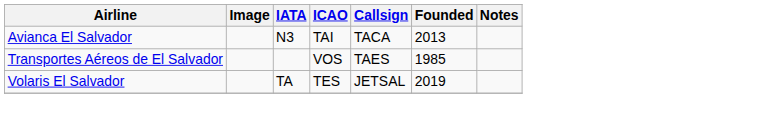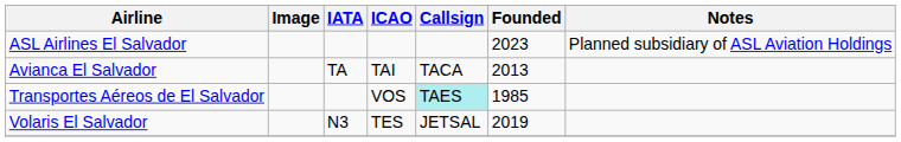+ row: ASL Airlines El Salvador | 2023 | Planned subsidiary of ASL Aviation Holdings
Avianca El Salvador | IATA: N3 -> TA
Transportes Aéreos de El Salvador | Callsign: no background -> paleturquoise background
Volaris El Salvador | IATA: TA -> N3
